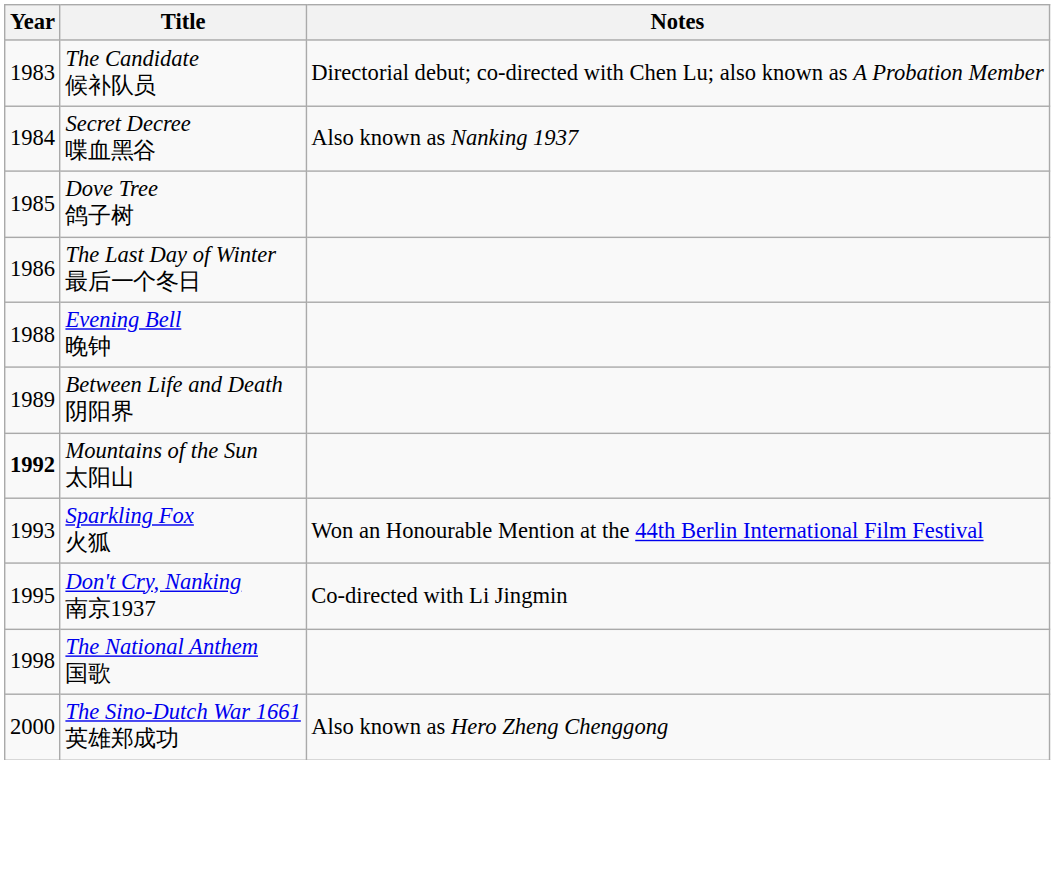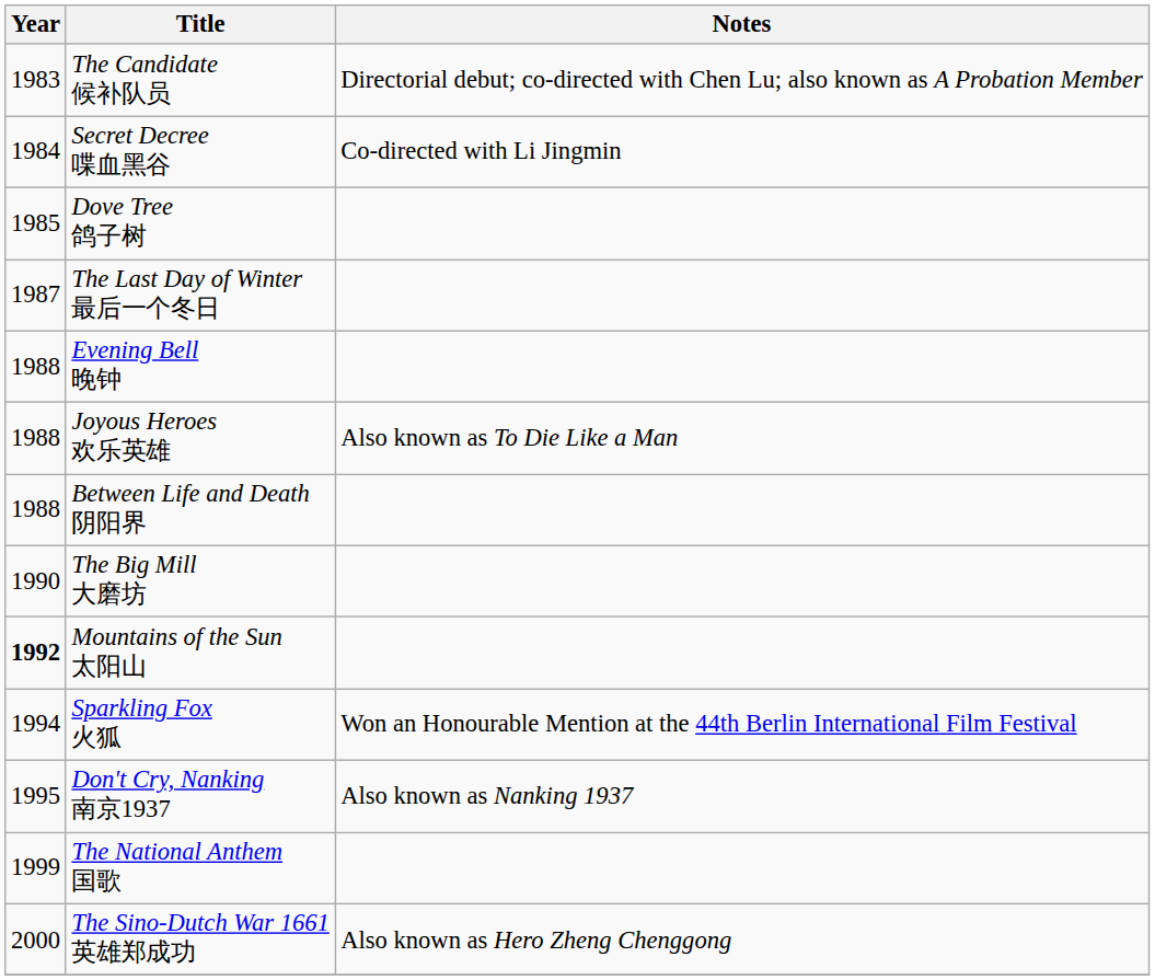Secret Decree 喋血黑谷 | Notes: Also known as Nanking 1937 -> Co-directed with Li Jingmin
The Last Day of Winter 最后一个冬日 | Year: 1986 -> 1987
+ row: 1988 | Joyous Heroes 欢乐英雄 | Also known as To Die Like a Man
Between Life and Death 阴阳界 | Year: 1989 -> 1988
+ row: 1990 | The Big Mill 大磨坊
Sparkling Fox 火狐 | Year: 1993 -> 1994
Don't Cry, Nanking 南京1937 | Notes: Co-directed with Li Jingmin -> Also known as Nanking 1937
The National Anthem 国歌 | Year: 1998 -> 1999
